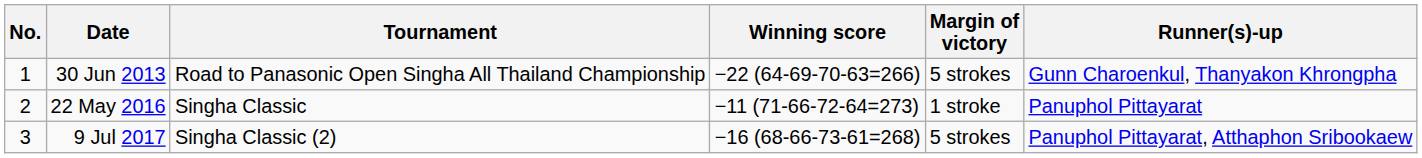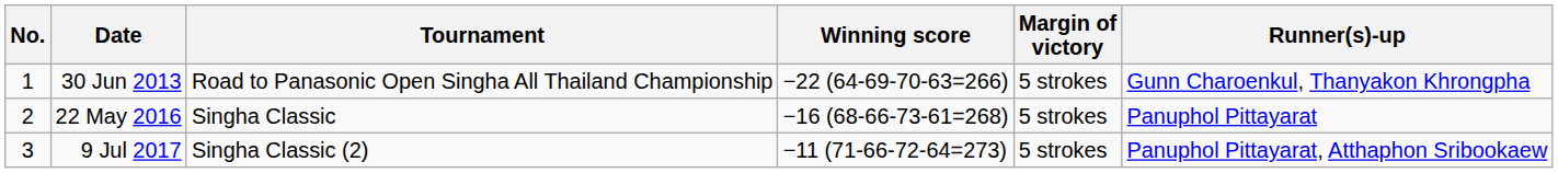22 May 2016 | Winning score: −11 (71-66-72-64=273) -> −16 (68-66-73-61=268)
22 May 2016 | Margin of victory: 1 stroke -> 5 strokes
9 Jul 2017 | Winning score: −16 (68-66-73-61=268) -> −11 (71-66-72-64=273)
